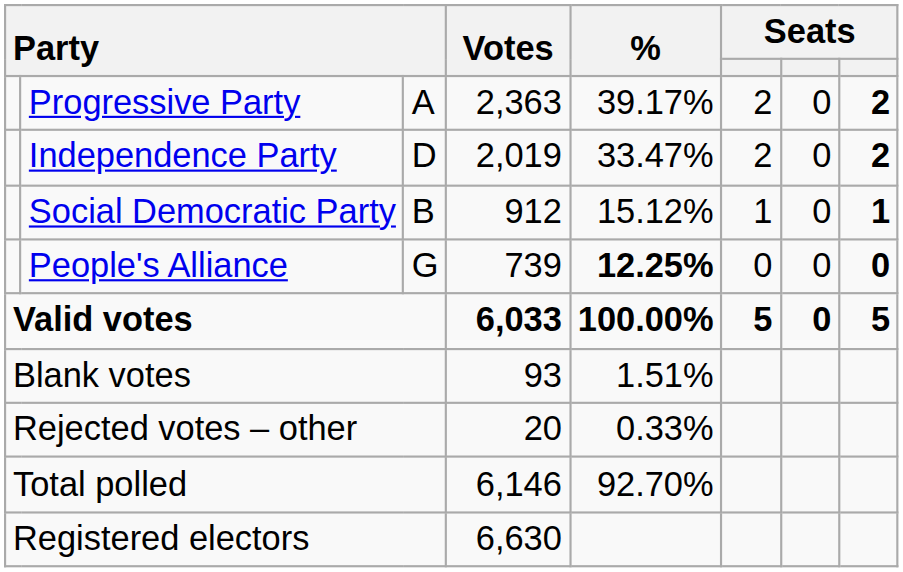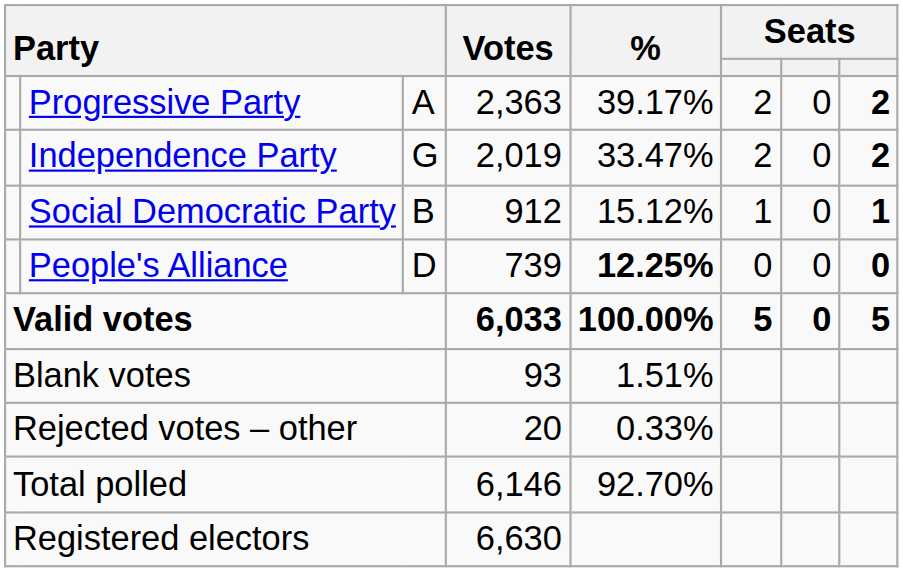Independence Party | column 3: D -> G
People's Alliance | column 3: G -> D
